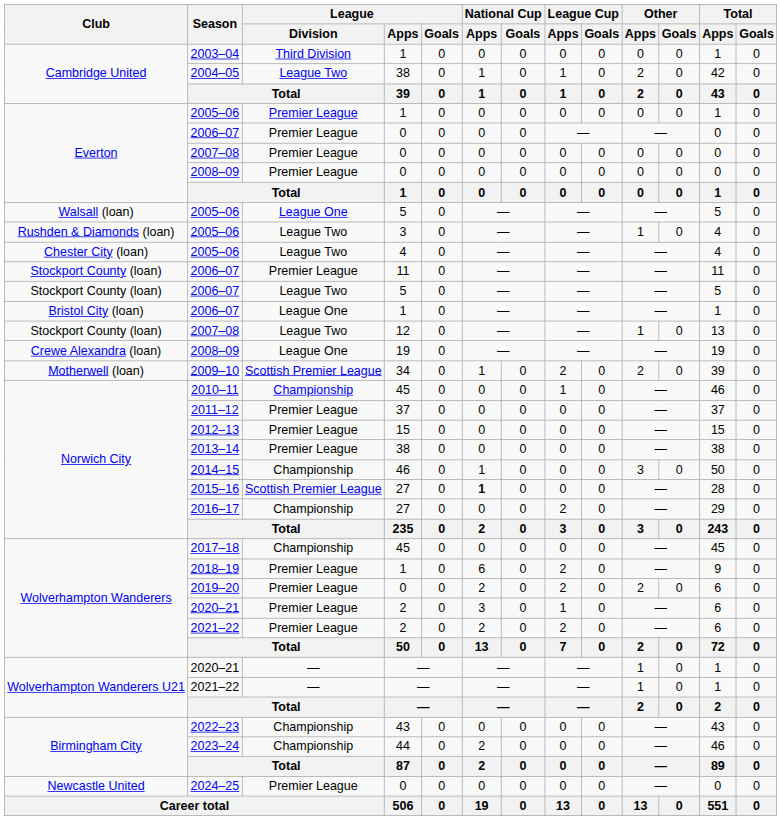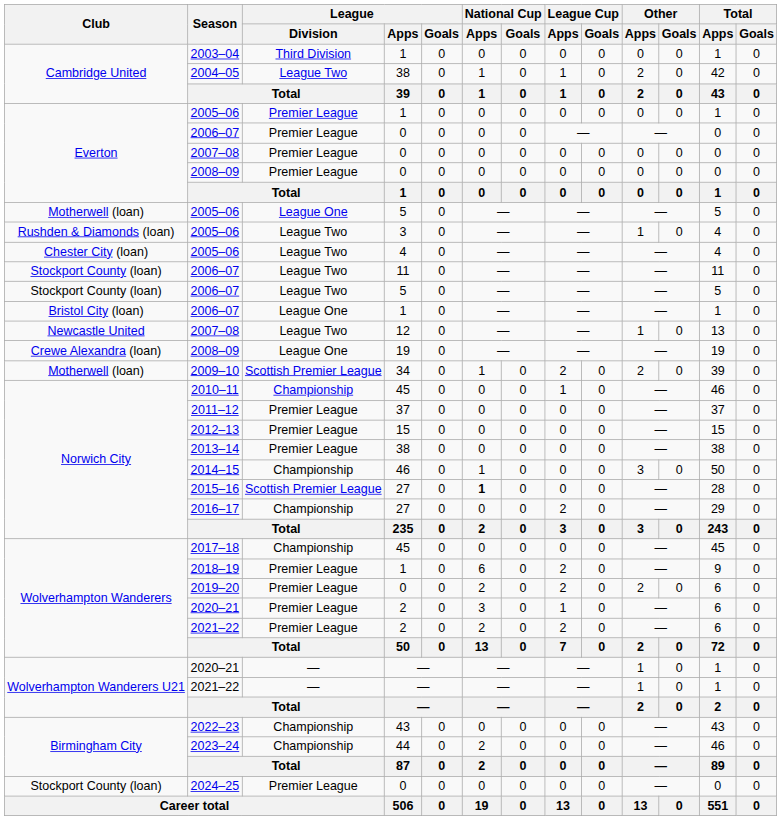2005–06 / 5 | Club: Walsall (loan) -> Motherwell (loan)
2006–07 / 11 | League / Division: Premier League -> League Two
2007–08 / 12 | Club: Stockport County (loan) -> Newcastle United
2024–25 | Club: Newcastle United -> Stockport County (loan)
